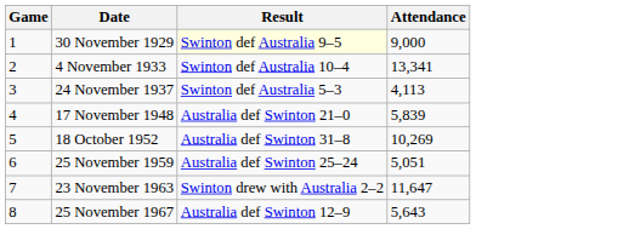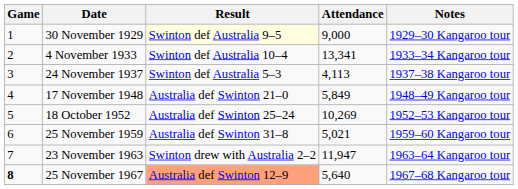+ column: Notes | 1929–30 Kangaroo tour | 1933–34 Kangaroo tour | 1937–38 Kangaroo tour | 1948–49 Kangaroo tour | 1952–53 Kangaroo tour | 1959–60 Kangaroo tour | 1963–64 Kangaroo tour | 1967–68 Kangaroo tour
17 November 1948 | Attendance: 5,839 -> 5,849
18 October 1952 | Result: Australia def Swinton 31–8 -> Australia def Swinton 25–24
25 November 1959 | Result: Australia def Swinton 25–24 -> Australia def Swinton 31–8
25 November 1959 | Attendance: 5,051 -> 5,021
23 November 1963 | Attendance: 11,647 -> 11,947
25 November 1967 | Game: normal -> bold
25 November 1967 | Result: no background -> lightsalmon background
25 November 1967 | Attendance: 5,643 -> 5,640
